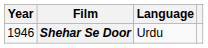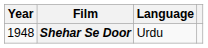Shehar Se Door | Year: 1946 -> 1948
